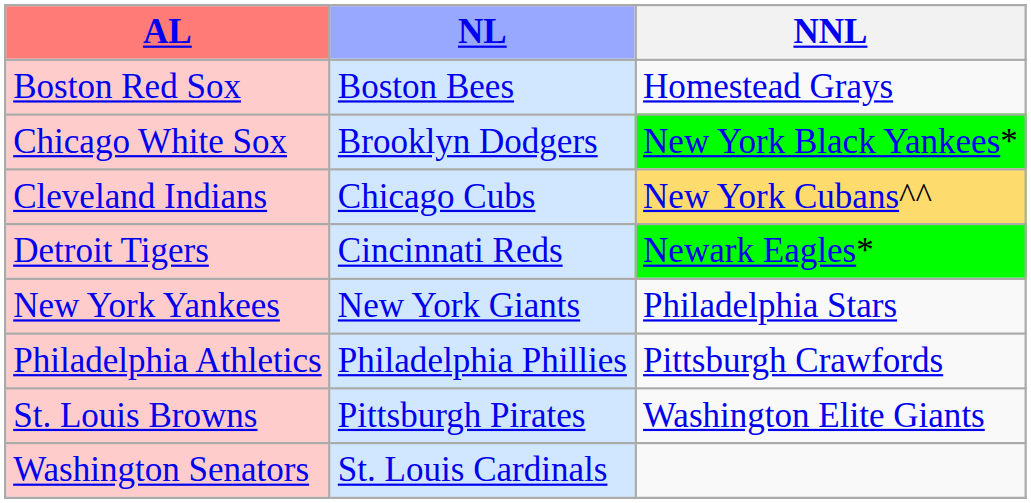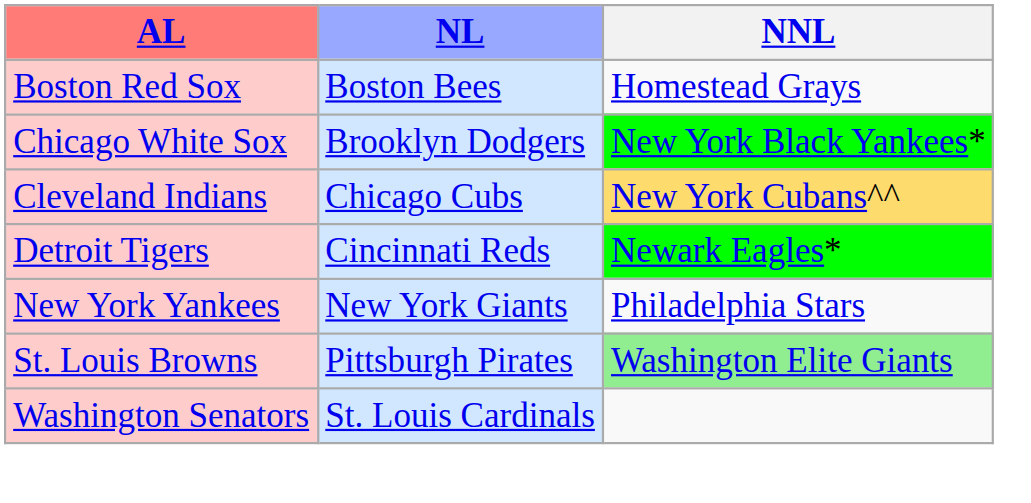- row: Philadelphia Athletics | Philadelphia Phillies | Pittsburgh Crawfords
St. Louis Browns | NNL: no background -> lightgreen background
